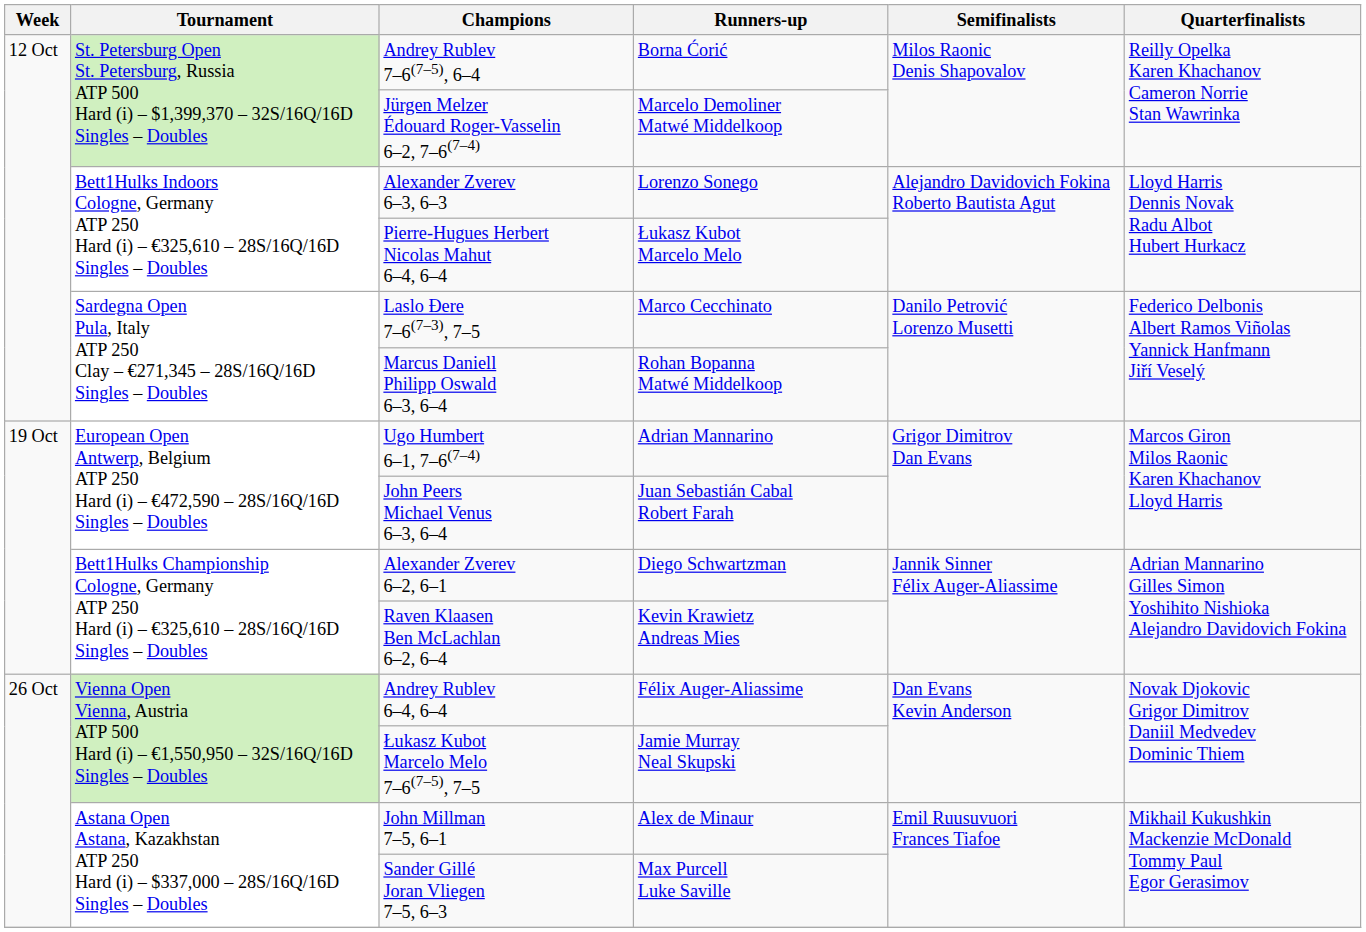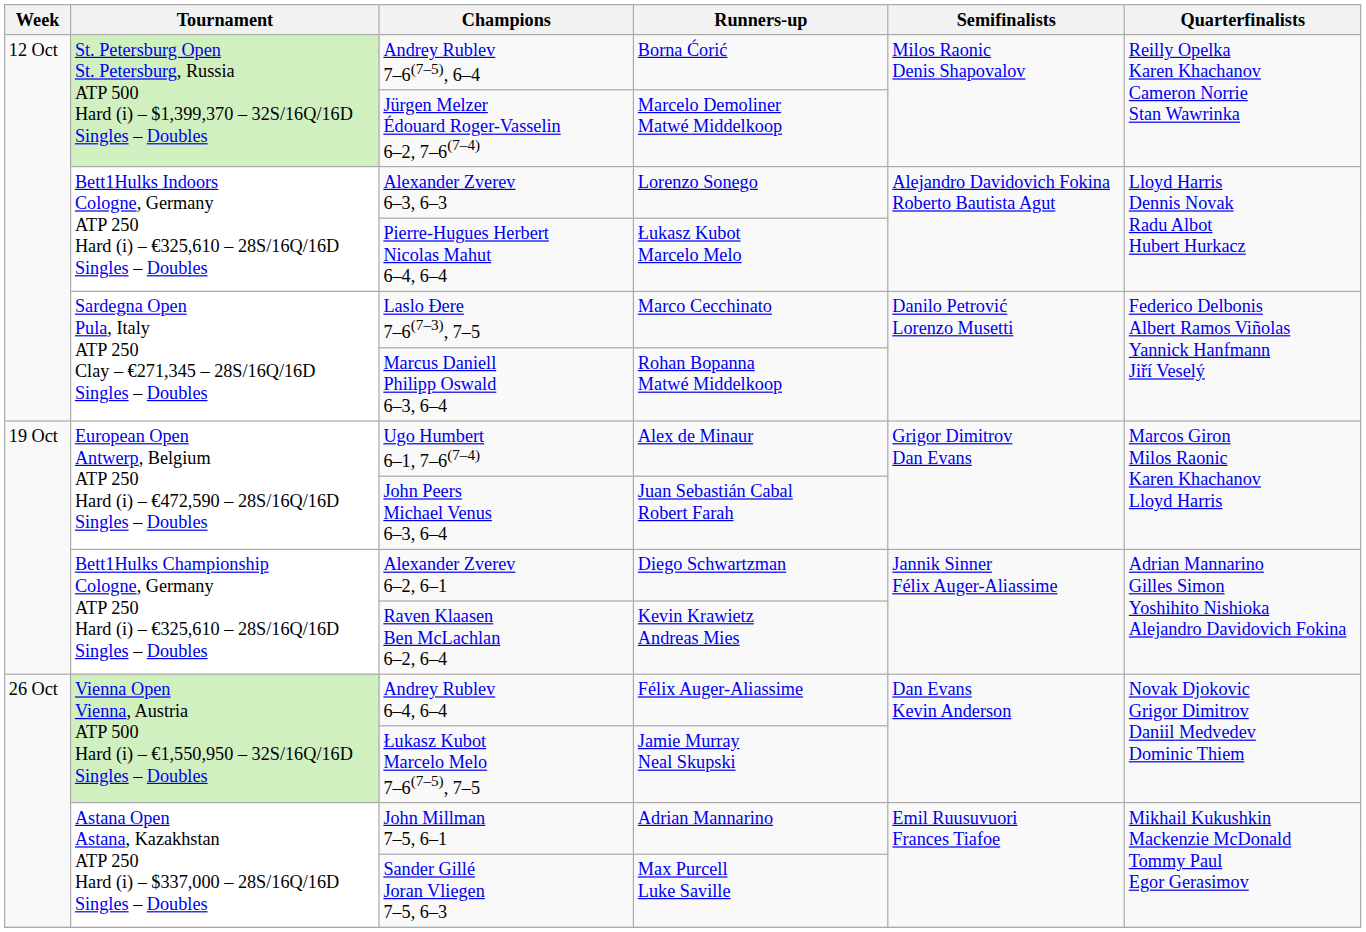Ugo Humbert 6–1, 7–6(7–4) | Runners-up: Adrian Mannarino -> Alex de Minaur
John Millman 7–5, 6–1 | Runners-up: Alex de Minaur -> Adrian Mannarino
